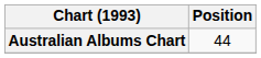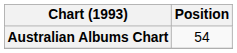Australian Albums Chart | Position: 44 -> 54
